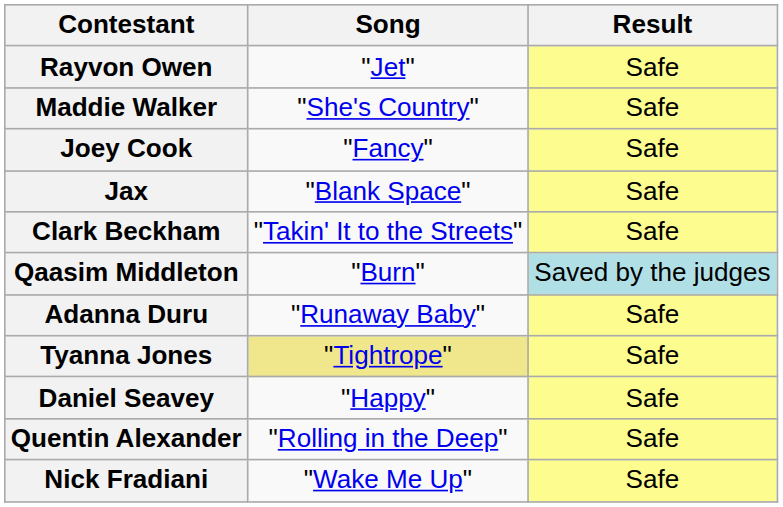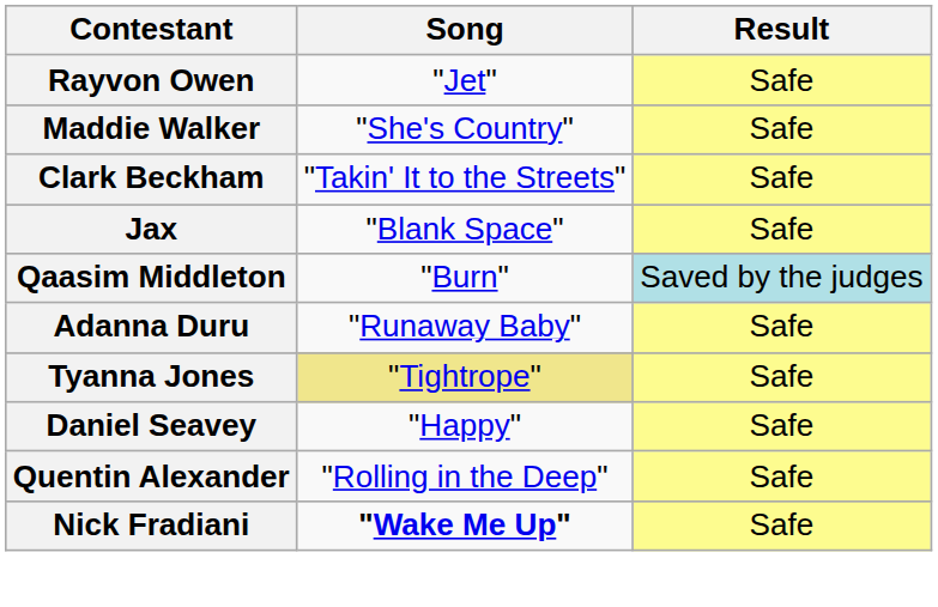- row: Joey Cook | "Fancy" | Safe
rows swapped: Clark Beckham <-> Jax
Nick Fradiani | Song: normal -> bold
